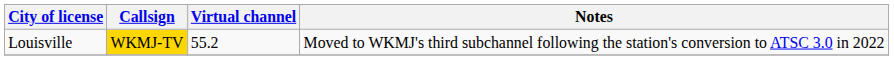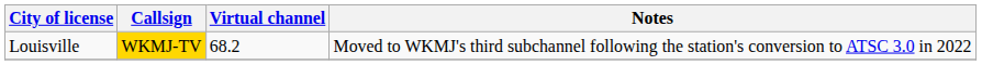Louisville | Virtual channel: 55.2 -> 68.2
